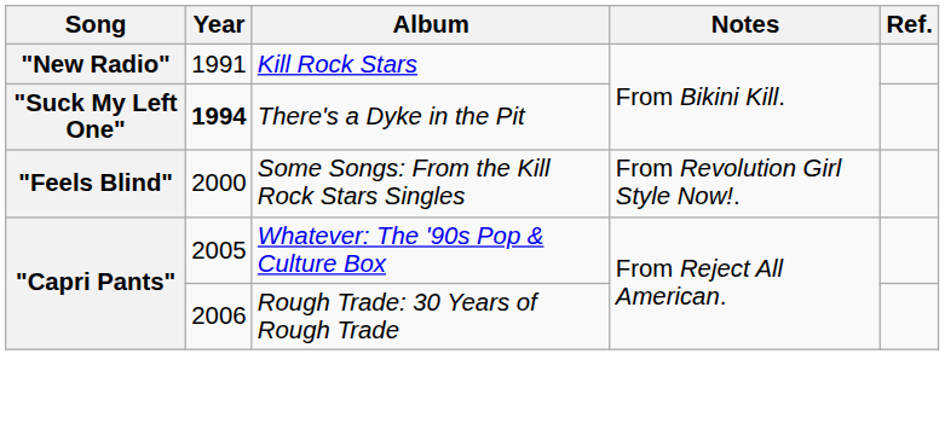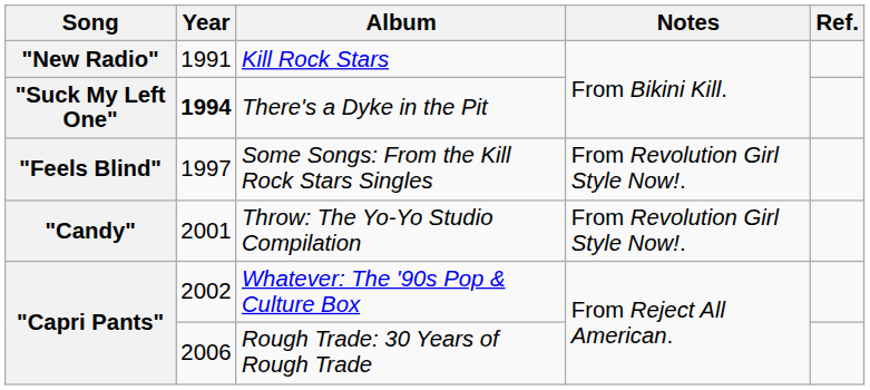Some Songs: From the Kill Rock Stars Singles | Year: 2000 -> 1997
+ row: "Candy" | 2001 | Throw: The Yo-Yo Studio Compilation | From Revolution Girl Style Now!.
Whatever: The '90s Pop & Culture Box | Year: 2005 -> 2002
